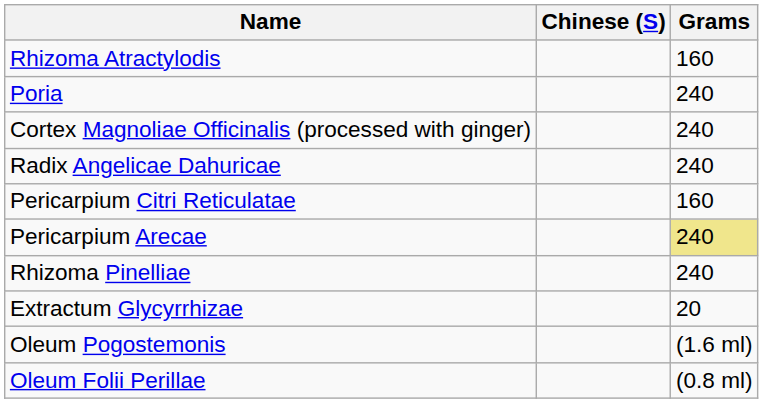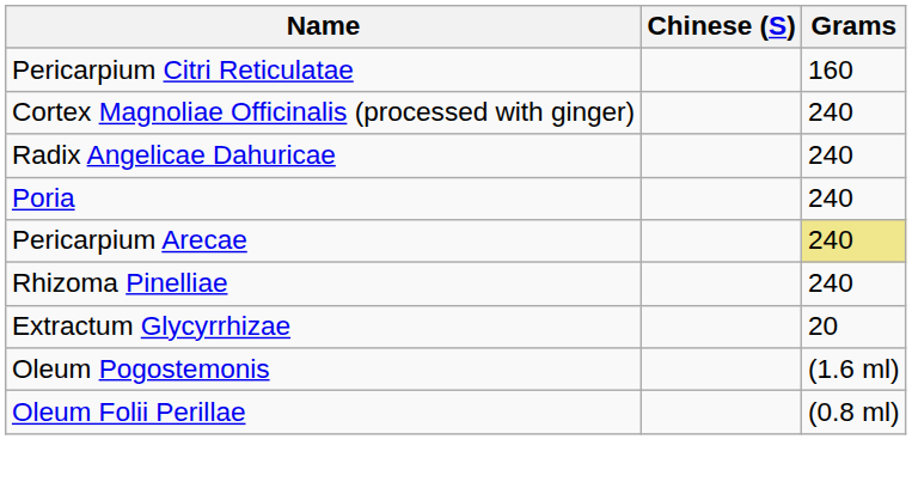- row: Rhizoma Atractylodis | 160
rows swapped: Pericarpium Citri Reticulatae <-> Poria
